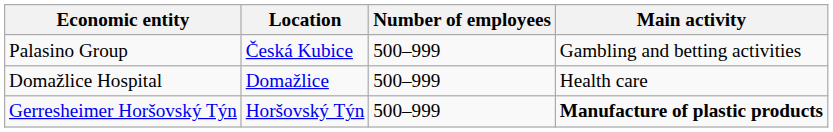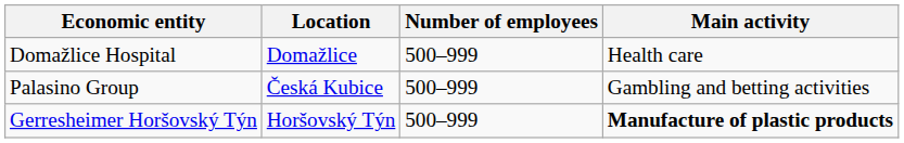rows swapped: Palasino Group <-> Domažlice Hospital
